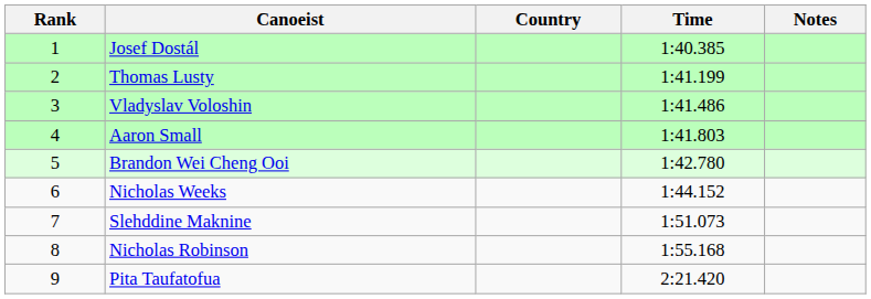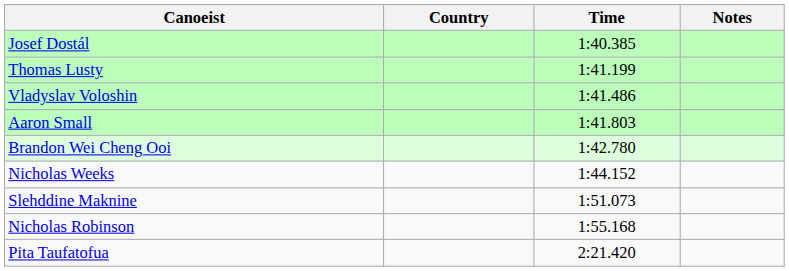- column: Rank | 1 | 2 | 3 | 4 | 5 | 6 | 7 | 8 | 9
